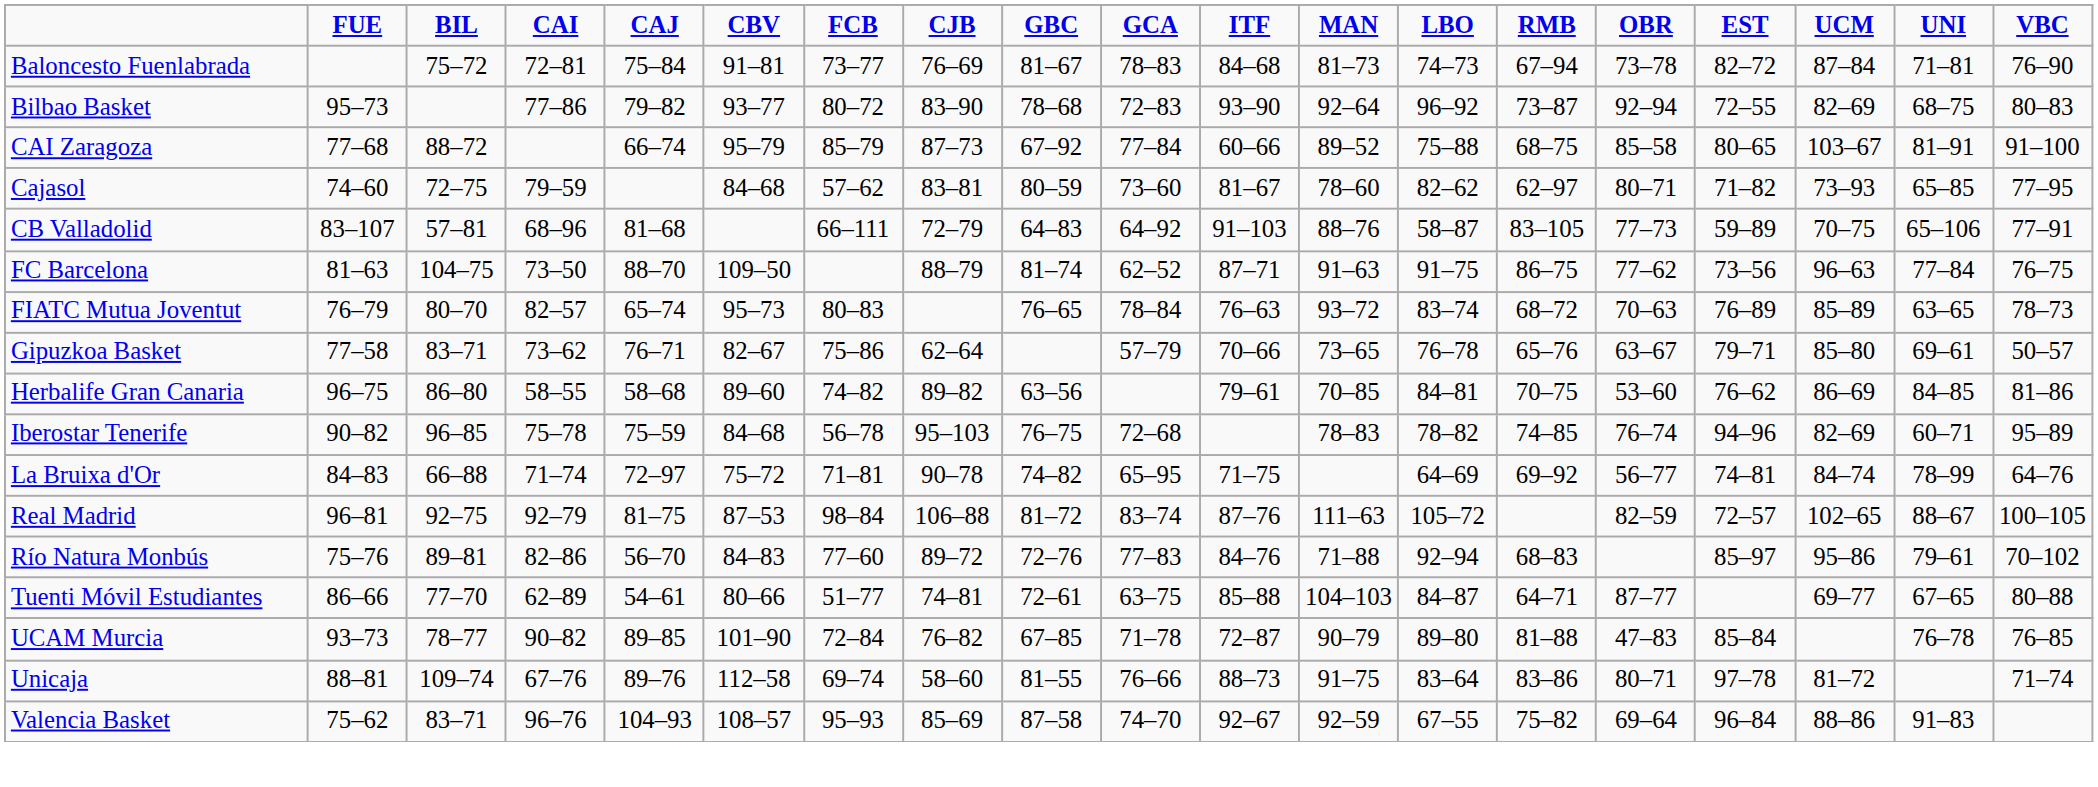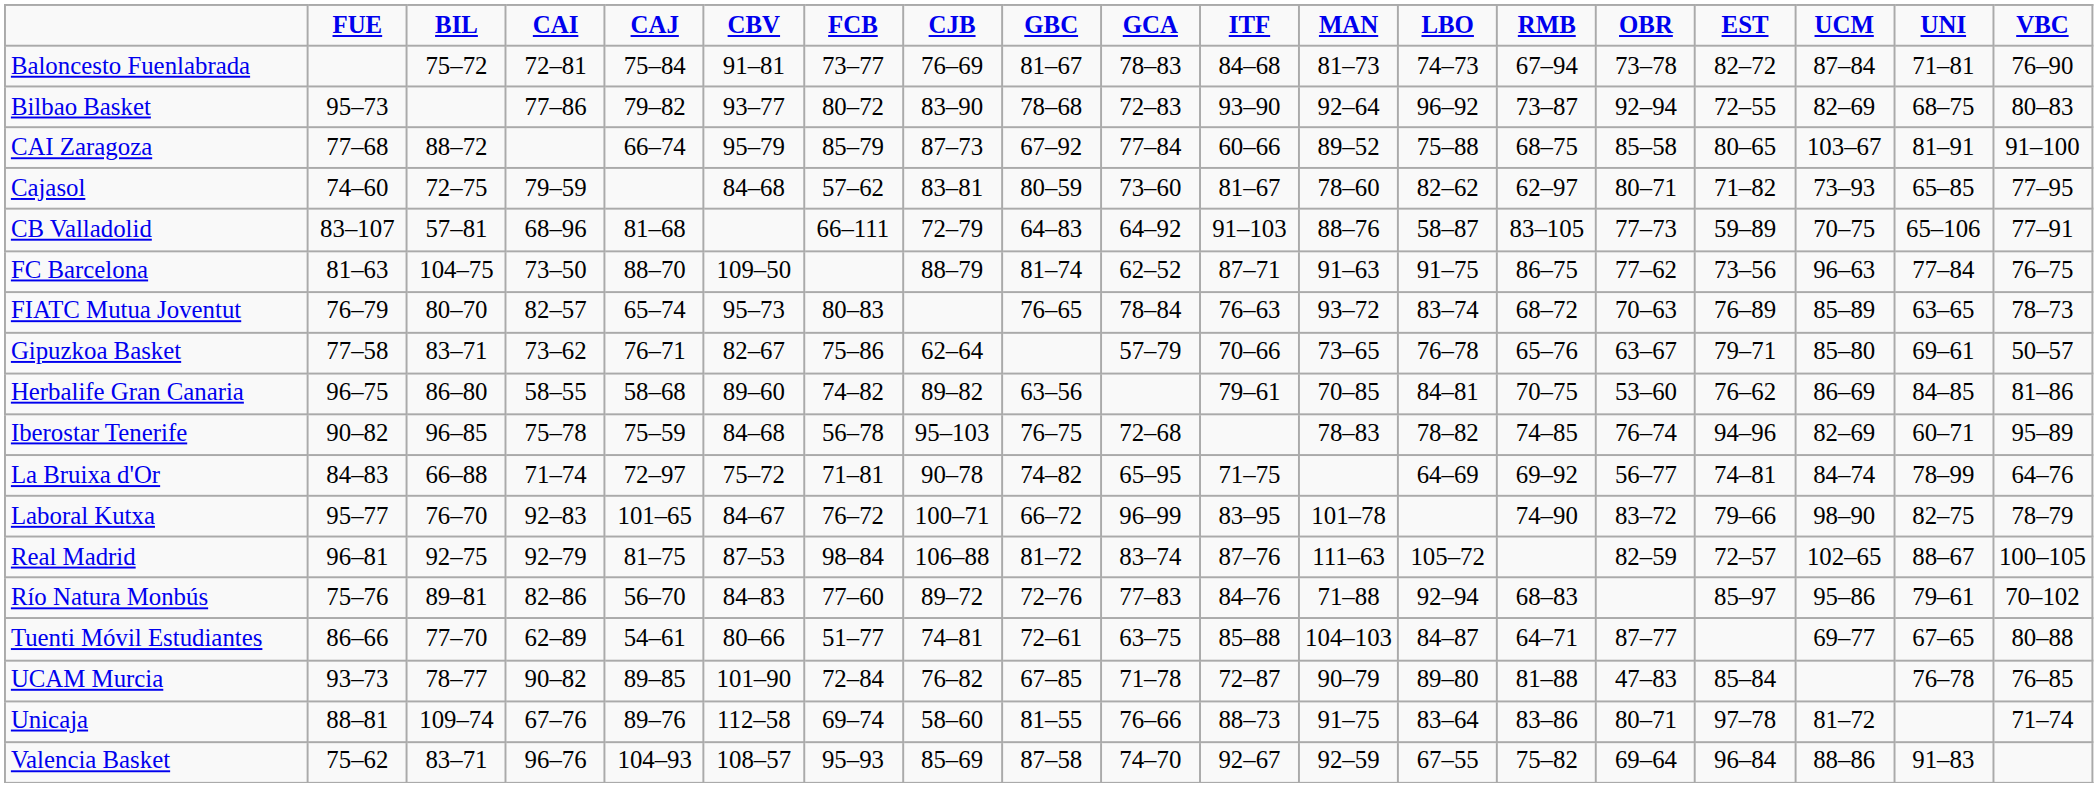+ row: Laboral Kutxa | 95–77 | 76–70 | 92–83 | 101–65 | 84–67 | 76–72 | 100–71 | 66–72 | 96–99 | 83–95 | 101–78 | 74–90 | 83–72 | 79–66 | 98–90 | 82–75 | 78–79
